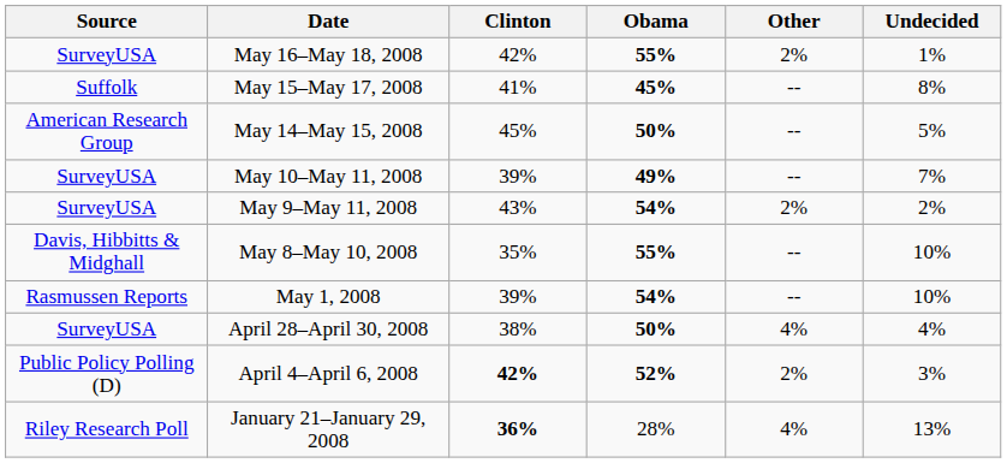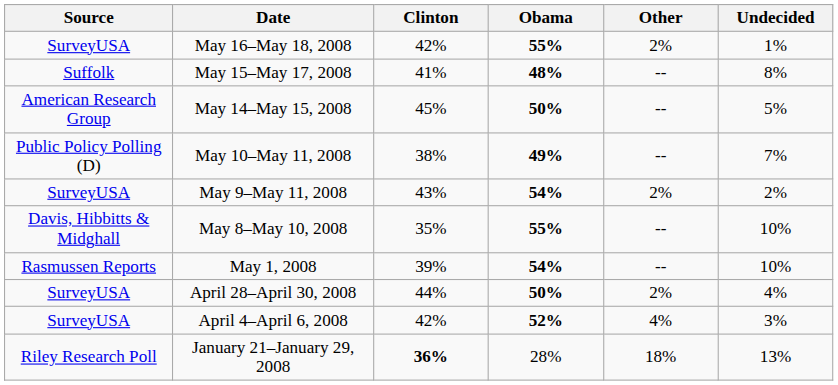May 15–May 17, 2008 | Obama: 45% -> 48%
May 10–May 11, 2008 | Source: SurveyUSA -> Public Policy Polling (D)
May 10–May 11, 2008 | Clinton: 39% -> 38%
April 28–April 30, 2008 | Clinton: 38% -> 44%
April 28–April 30, 2008 | Other: 4% -> 2%
April 4–April 6, 2008 | Source: Public Policy Polling (D) -> SurveyUSA
April 4–April 6, 2008 | Clinton: bold -> normal
April 4–April 6, 2008 | Other: 2% -> 4%
January 21–January 29, 2008 | Other: 4% -> 18%
